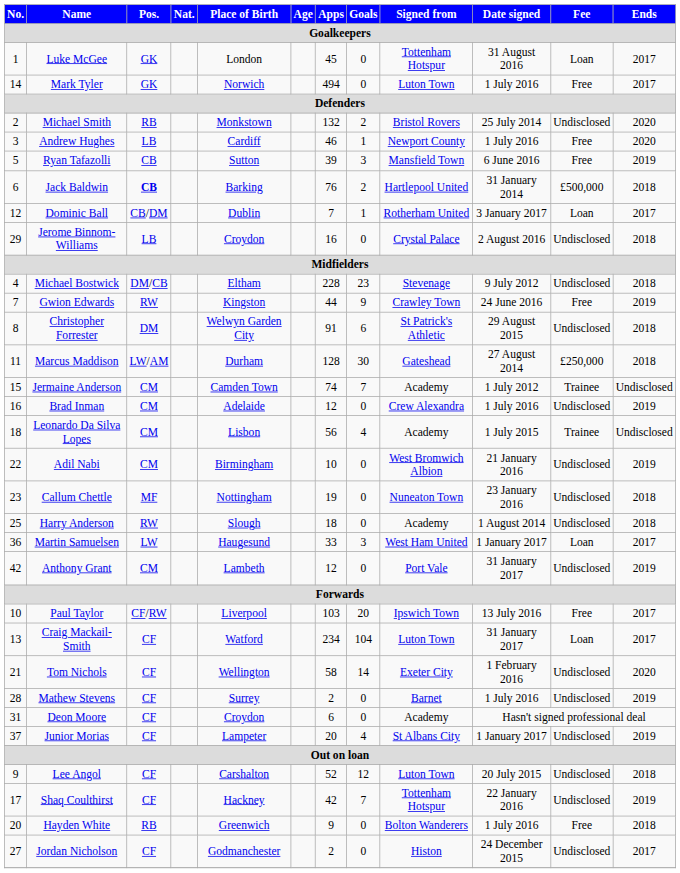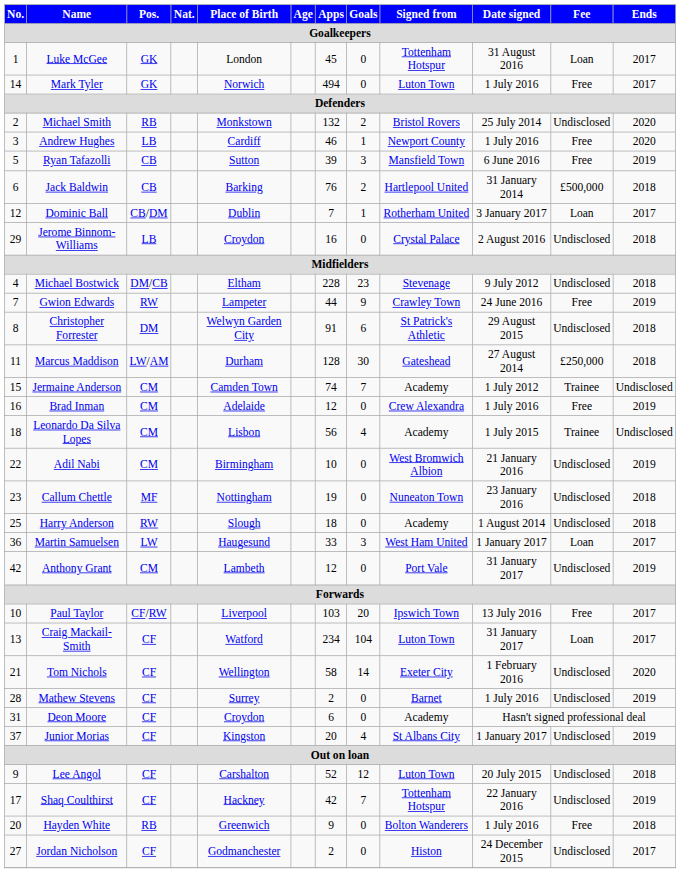Jack Baldwin | Pos.: bold -> normal
Gwion Edwards | Place of Birth: Kingston -> Lampeter
Brad Inman | Fee: Undisclosed -> Free
Junior Morias | Place of Birth: Lampeter -> Kingston
